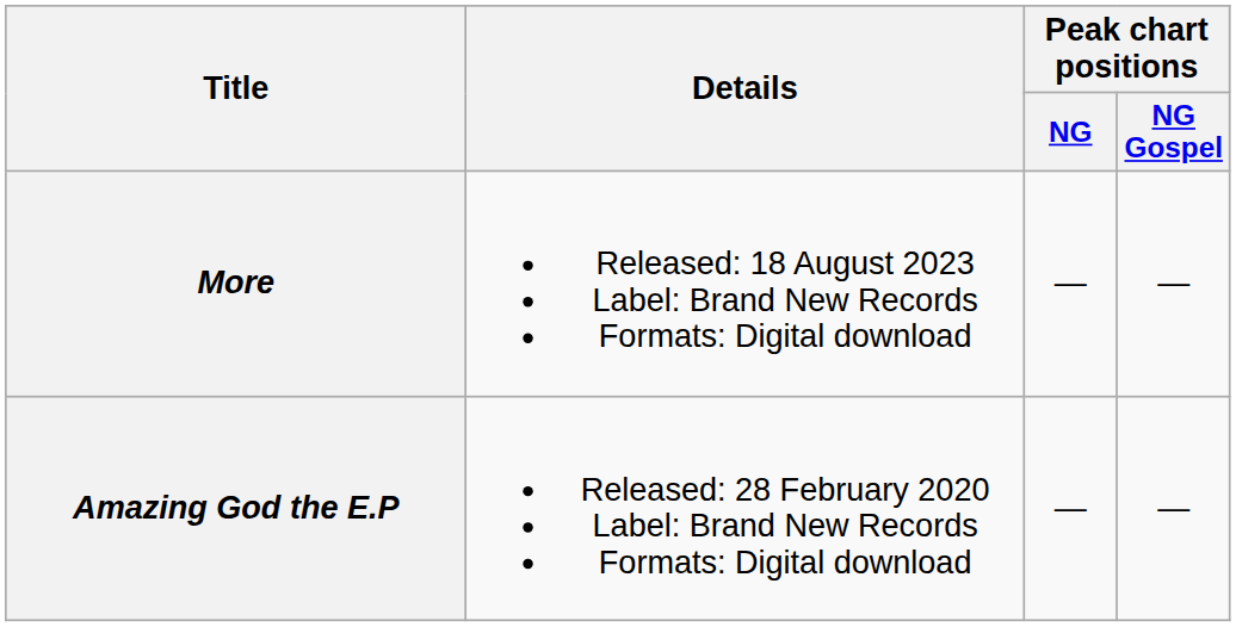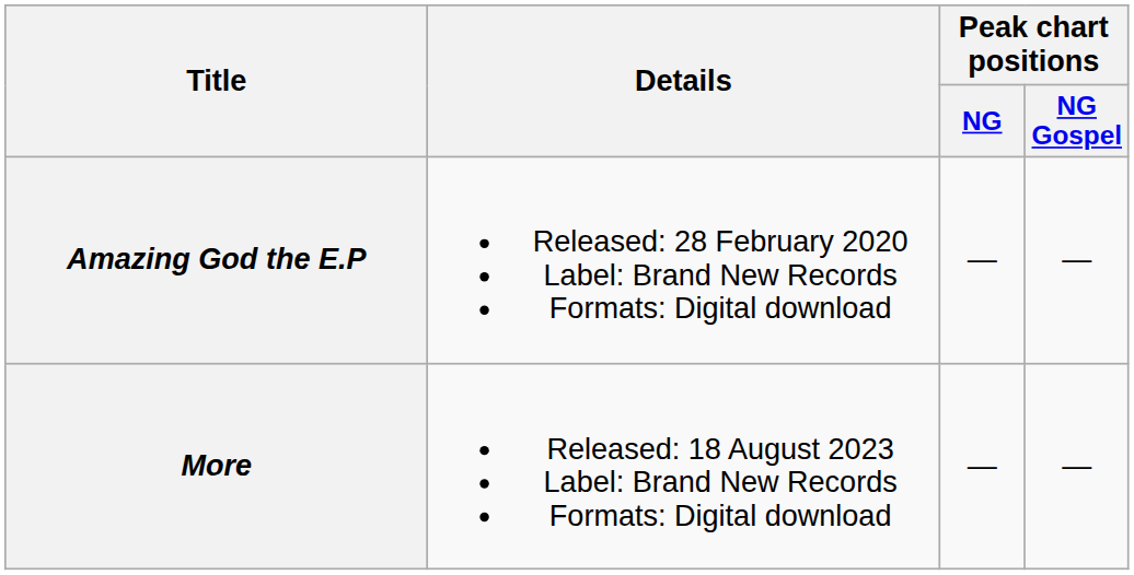rows swapped: Amazing God the E.P <-> More
